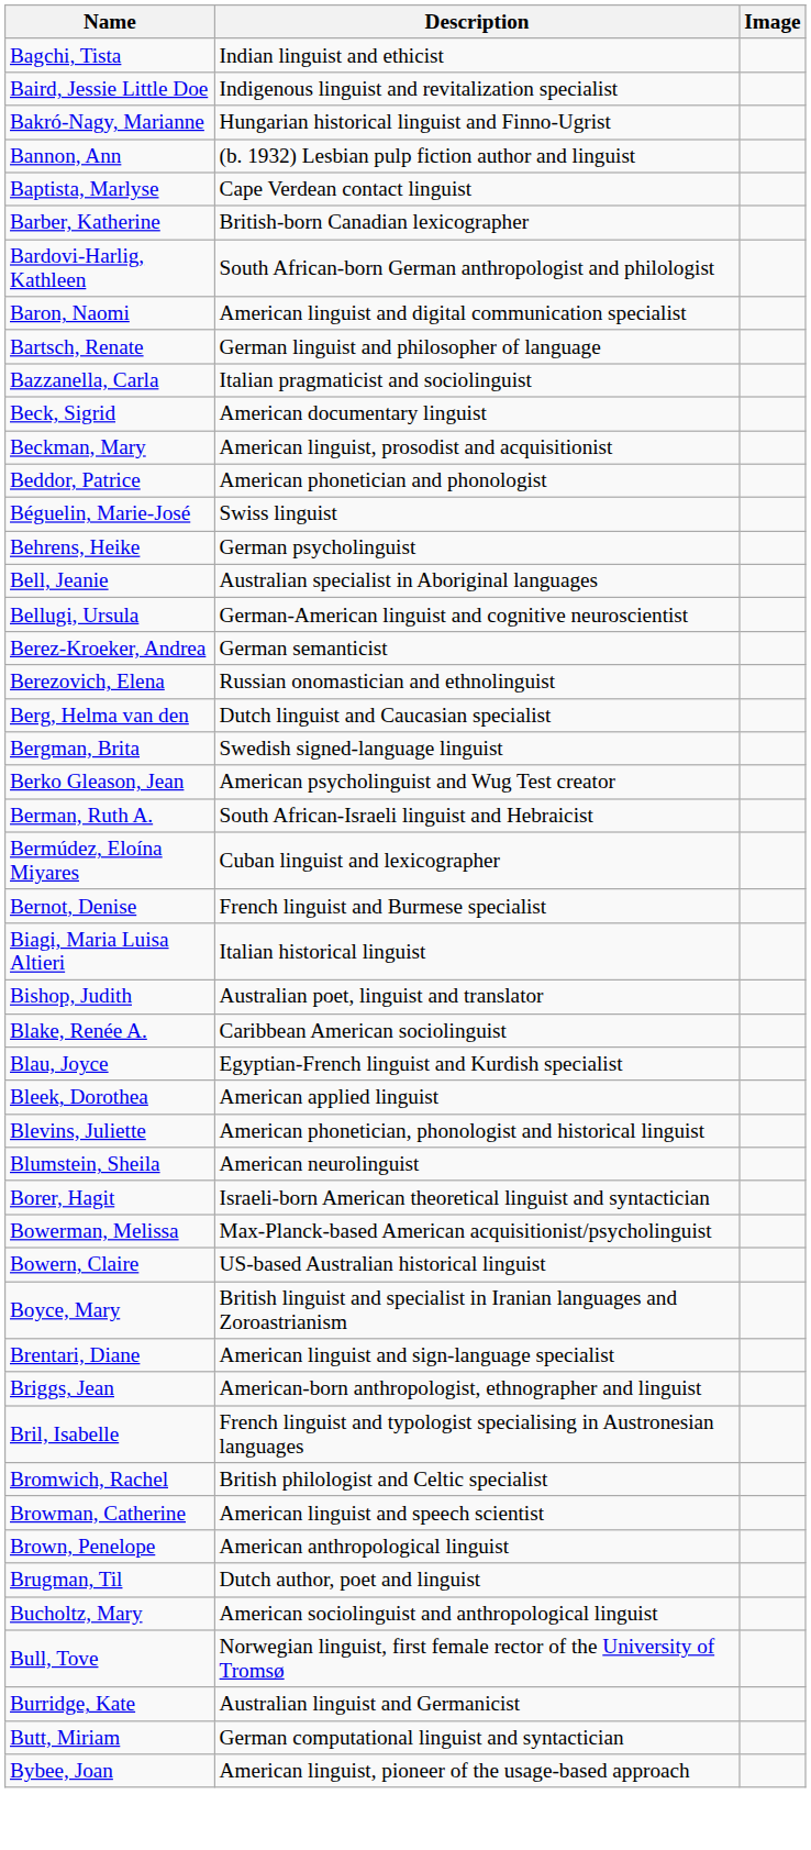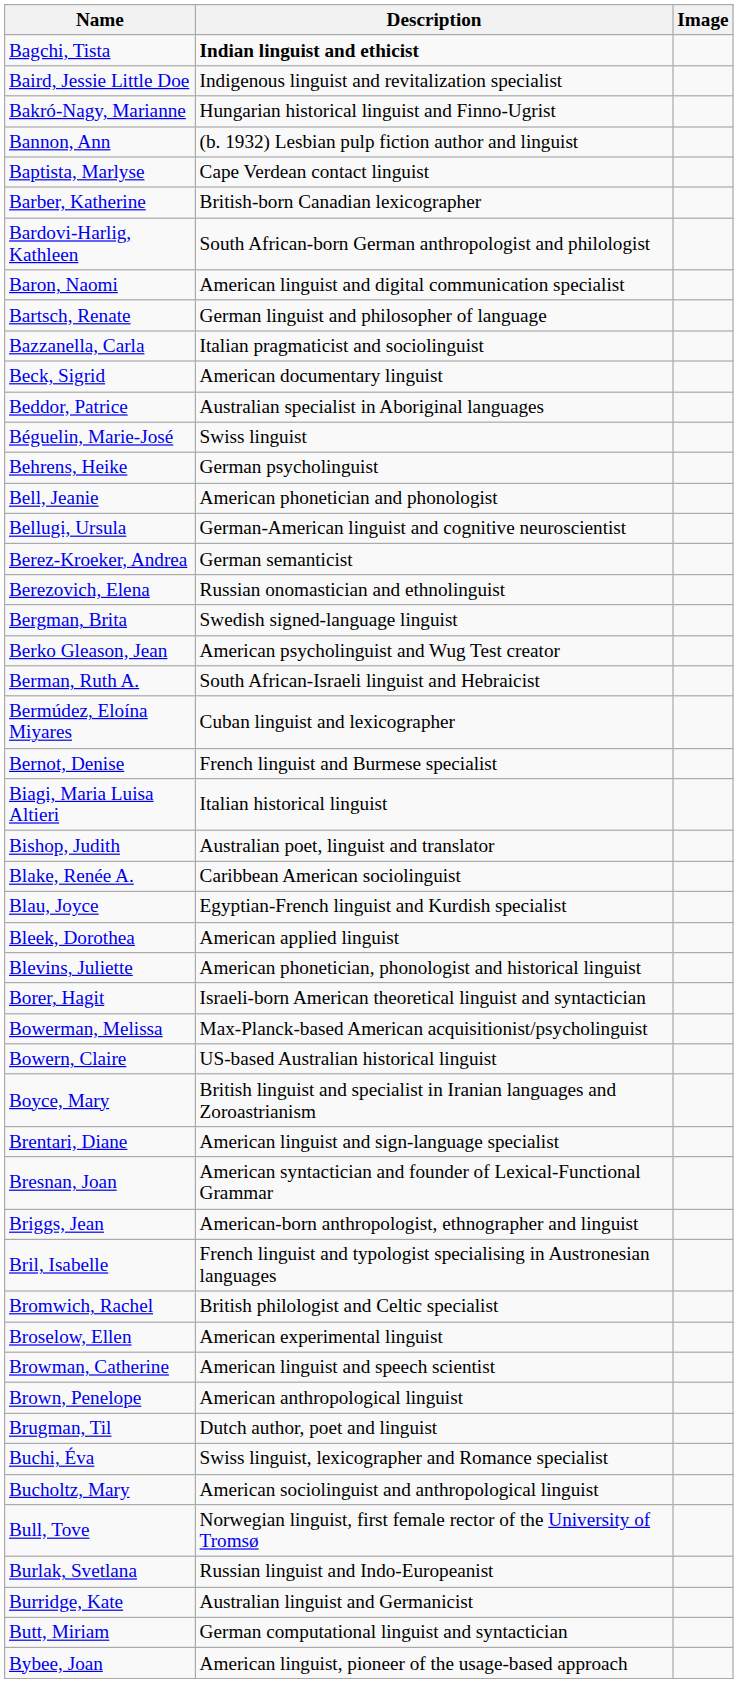Bagchi, Tista | Description: normal -> bold
- row: Beckman, Mary | American linguist, prosodist and acquisitionist
Beddor, Patrice | Description: American phonetician and phonologist -> Australian specialist in Aboriginal languages
Bell, Jeanie | Description: Australian specialist in Aboriginal languages -> American phonetician and phonologist
- row: Berg, Helma van den | Dutch linguist and Caucasian specialist
- row: Blumstein, Sheila | American neurolinguist
+ row: Bresnan, Joan | American syntactician and founder of Lexical-Functional Grammar
+ row: Broselow, Ellen | American experimental linguist
+ row: Buchi, Éva | Swiss linguist, lexicographer and Romance specialist
+ row: Burlak, Svetlana | Russian linguist and Indo-Europeanist
